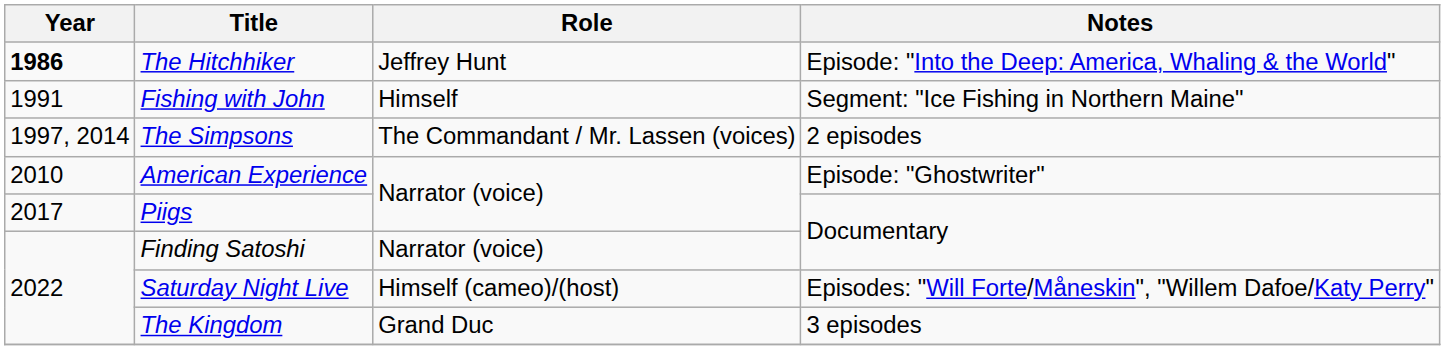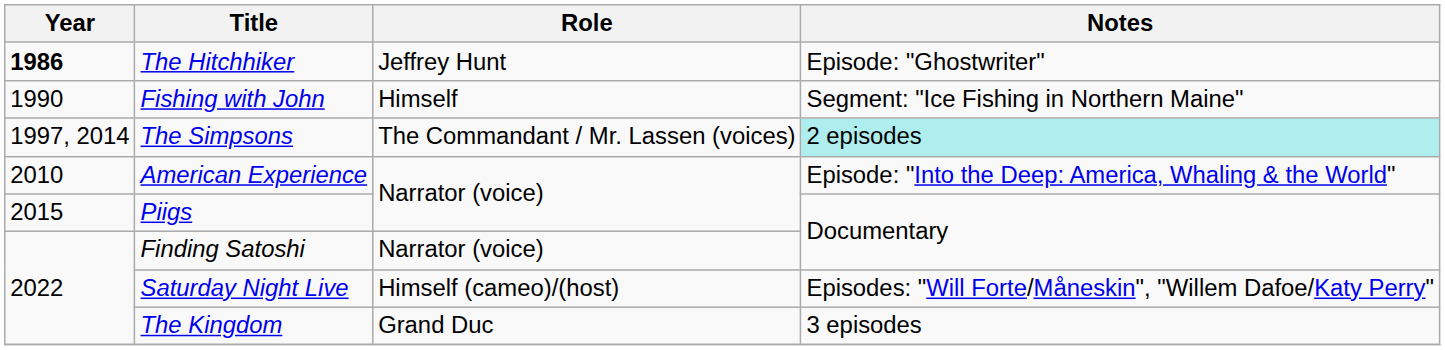The Hitchhiker | Notes: Episode: "Into the Deep: America, Whaling & the World" -> Episode: "Ghostwriter"
Fishing with John | Year: 1991 -> 1990
The Simpsons | Notes: no background -> paleturquoise background
American Experience | Notes: Episode: "Ghostwriter" -> Episode: "Into the Deep: America, Whaling & the World"
Piigs | Year: 2017 -> 2015
